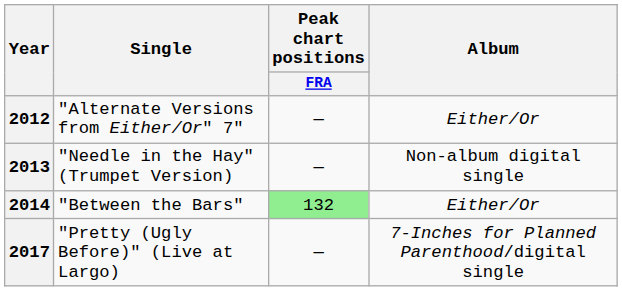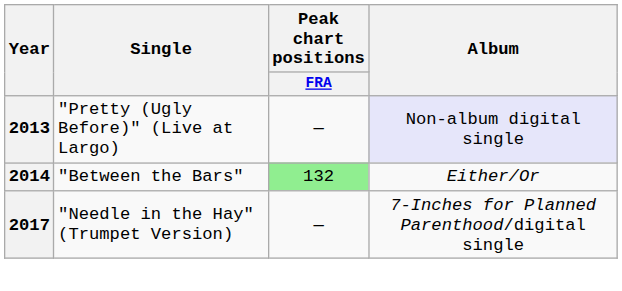- row: 2012 | "Alternate Versions from Either/Or" 7" | — | Either/Or
2013 | Single: "Needle in the Hay" (Trumpet Version) -> "Pretty (Ugly Before)" (Live at Largo)
2013 | Album: no background -> lavender background
2017 | Single: "Pretty (Ugly Before)" (Live at Largo) -> "Needle in the Hay" (Trumpet Version)
